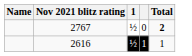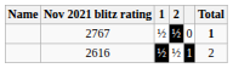+ column: 2 | ½ | ½
2767 | Total: 2 -> 1
2616 | Total: 1 -> 2
